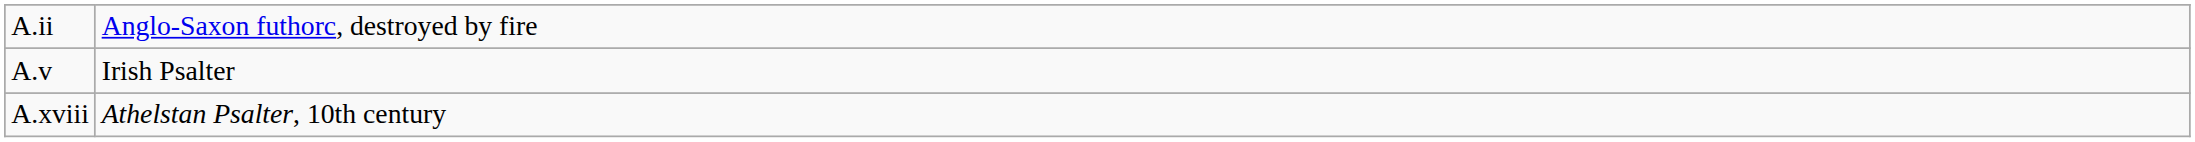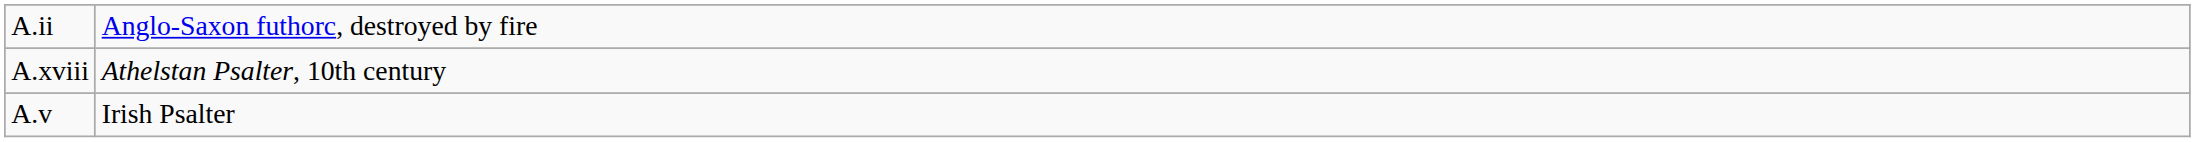rows swapped: A.v <-> A.xviii
